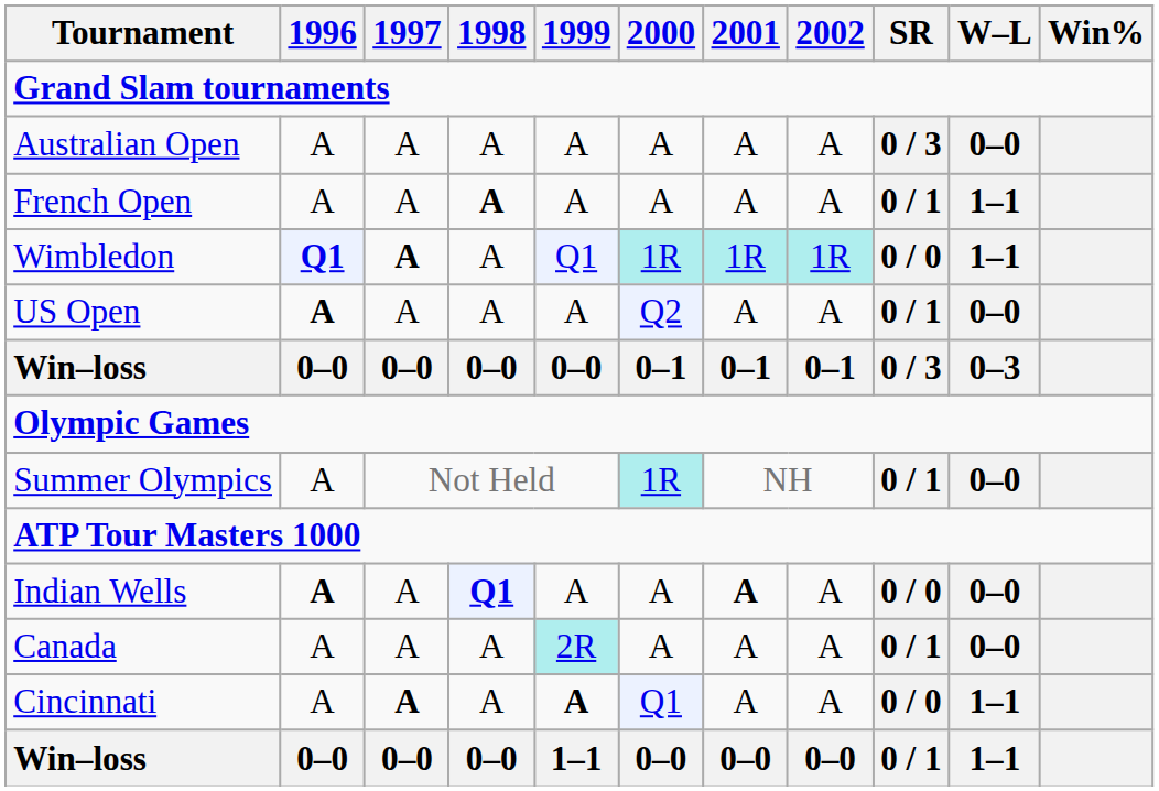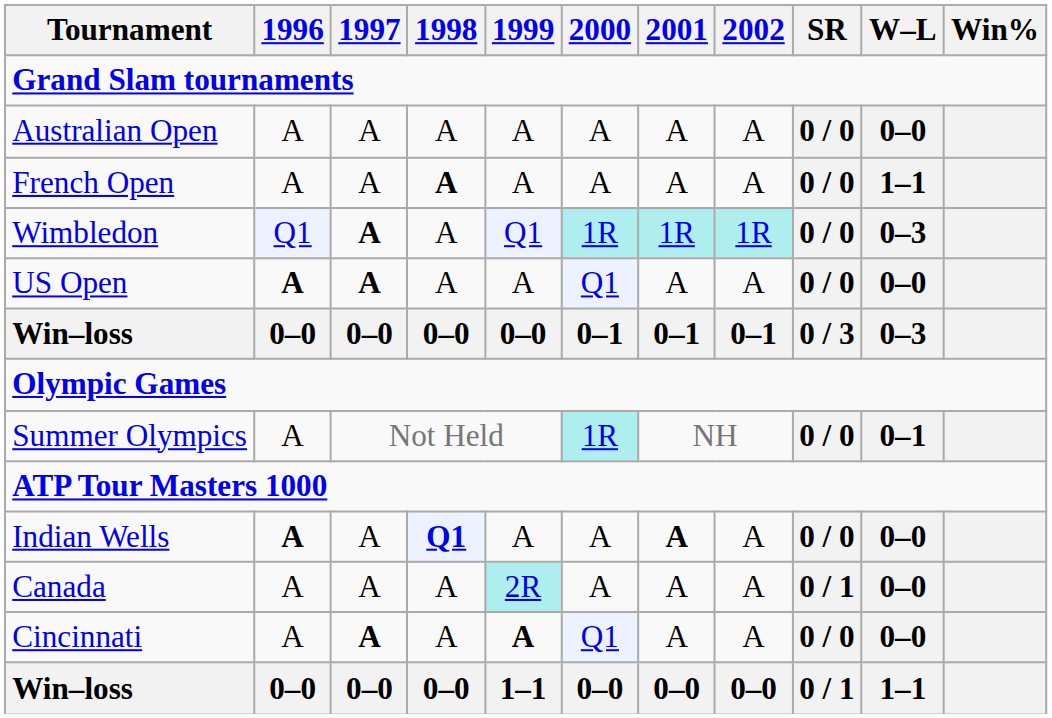Australian Open | SR: 0 / 3 -> 0 / 0
French Open | SR: 0 / 1 -> 0 / 0
Wimbledon | 1996: bold -> normal
Wimbledon | W–L: 1–1 -> 0–3
US Open | 1997: normal -> bold
US Open | 2000: Q2 -> Q1
US Open | SR: 0 / 1 -> 0 / 0
Summer Olympics | SR: 0 / 1 -> 0 / 0
Summer Olympics | W–L: 0–0 -> 0–1
Cincinnati | W–L: 1–1 -> 0–0
